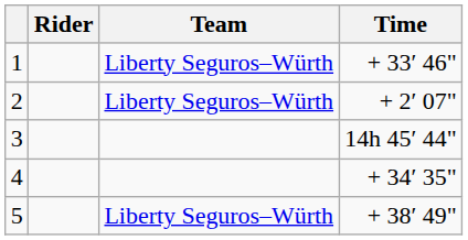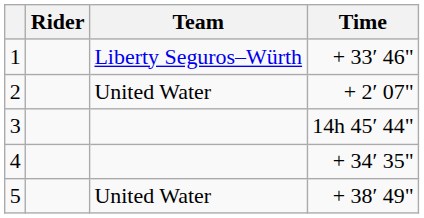2 | Team: Liberty Seguros–Würth -> United Water
5 | Team: Liberty Seguros–Würth -> United Water
